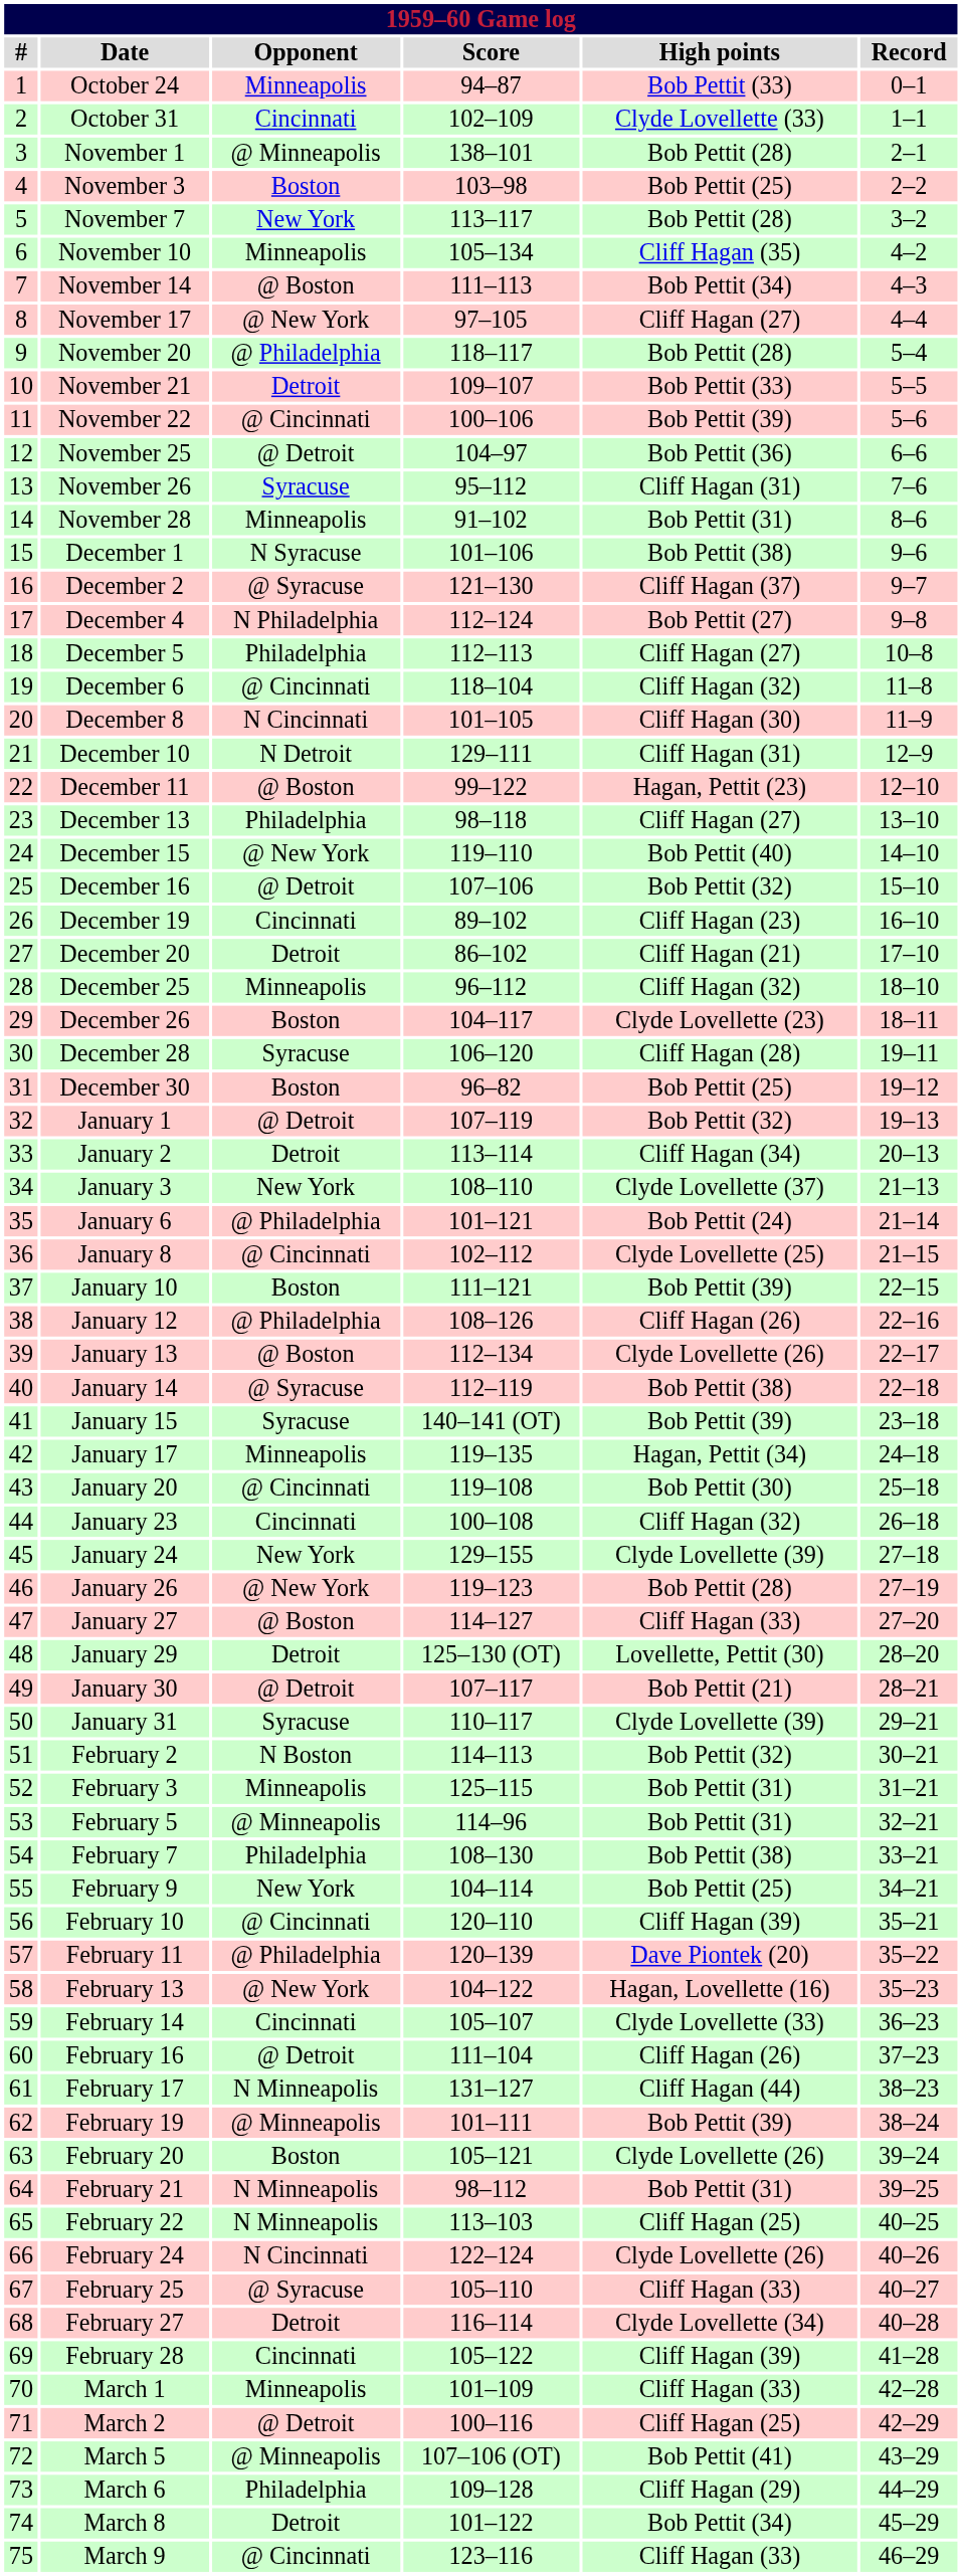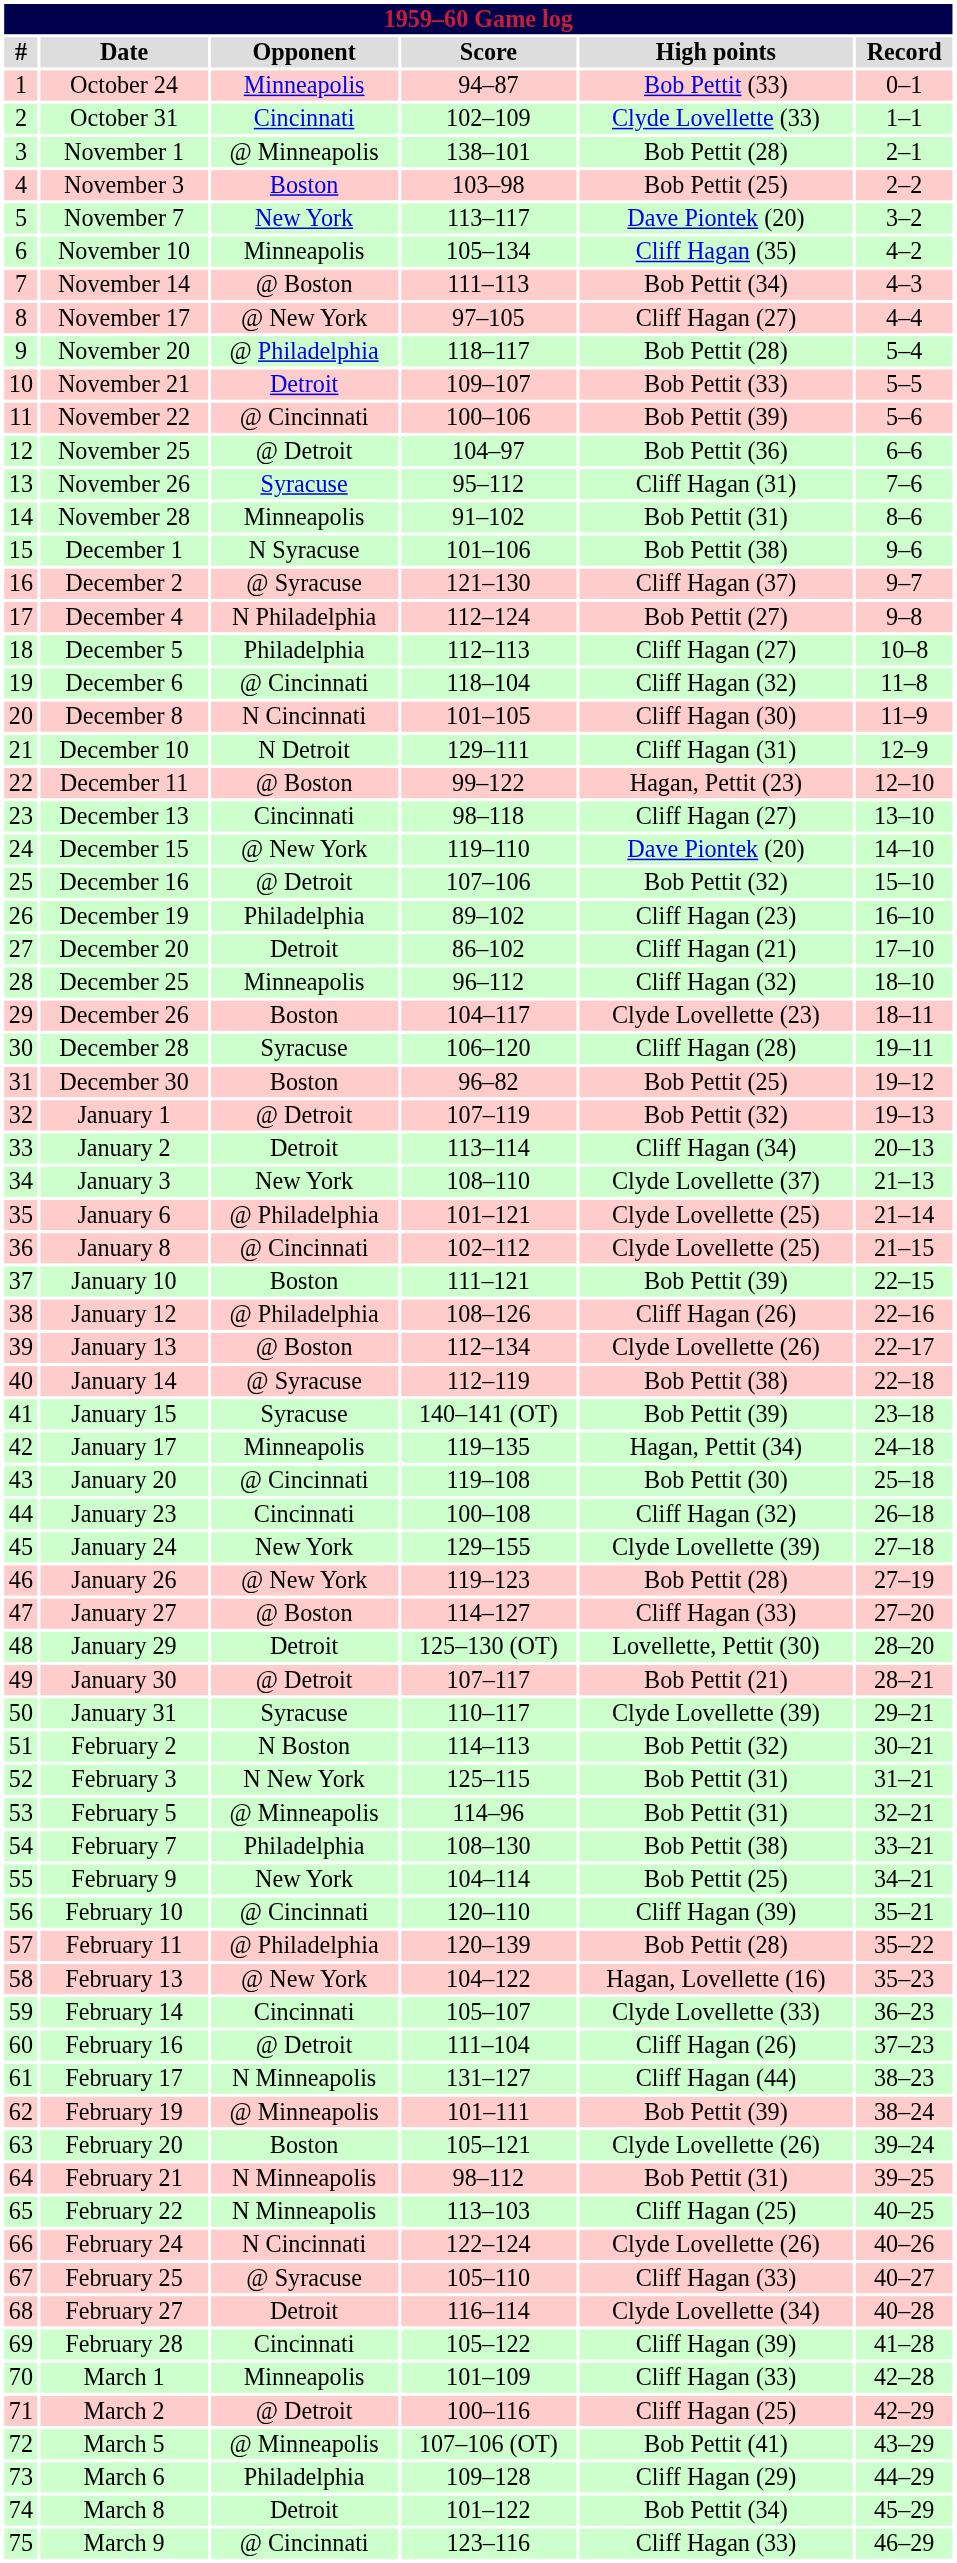November 7 | High points: Bob Pettit (28) -> Dave Piontek (20)
December 13 | Opponent: Philadelphia -> Cincinnati
December 15 | High points: Bob Pettit (40) -> Dave Piontek (20)
December 19 | Opponent: Cincinnati -> Philadelphia
January 6 | High points: Bob Pettit (24) -> Clyde Lovellette (25)
February 3 | Opponent: Minneapolis -> N New York
February 11 | High points: Dave Piontek (20) -> Bob Pettit (28)
